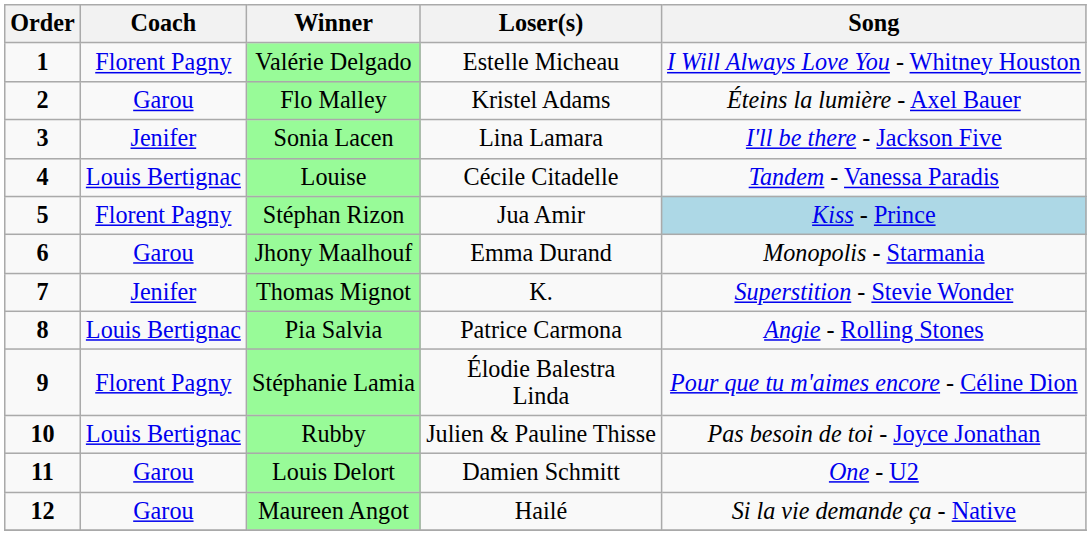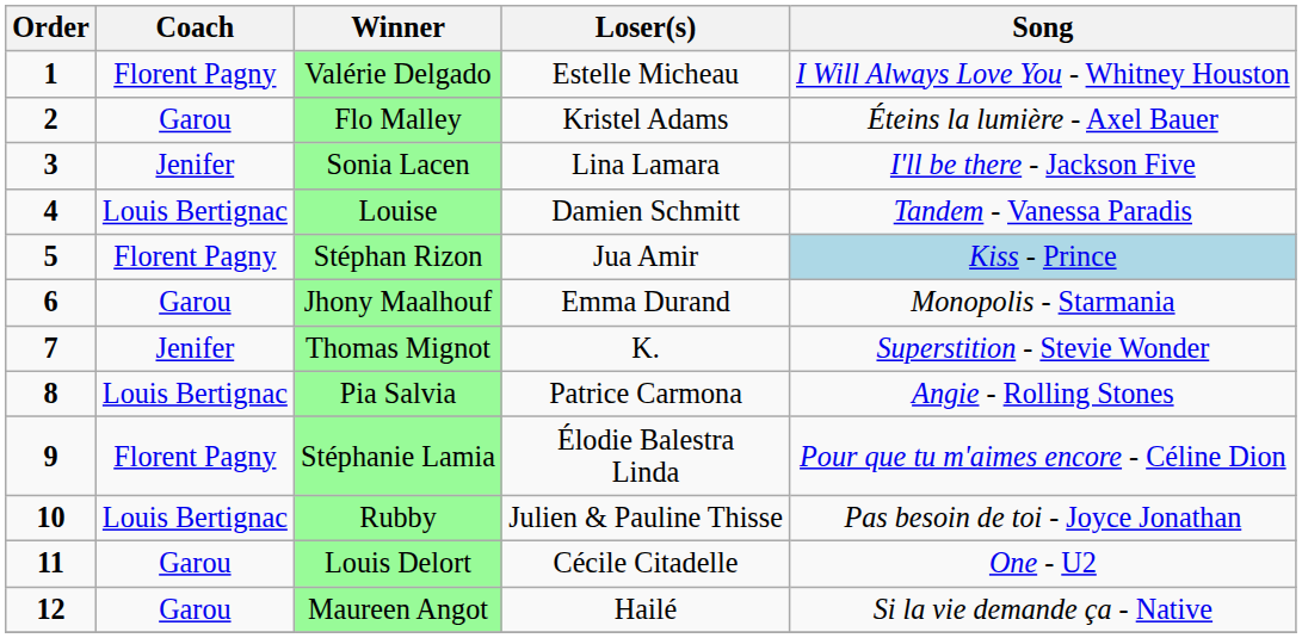Louise | Loser(s): Cécile Citadelle -> Damien Schmitt
Louis Delort | Loser(s): Damien Schmitt -> Cécile Citadelle
